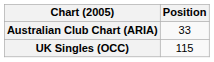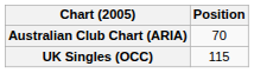Australian Club Chart (ARIA) | Position: 33 -> 70
